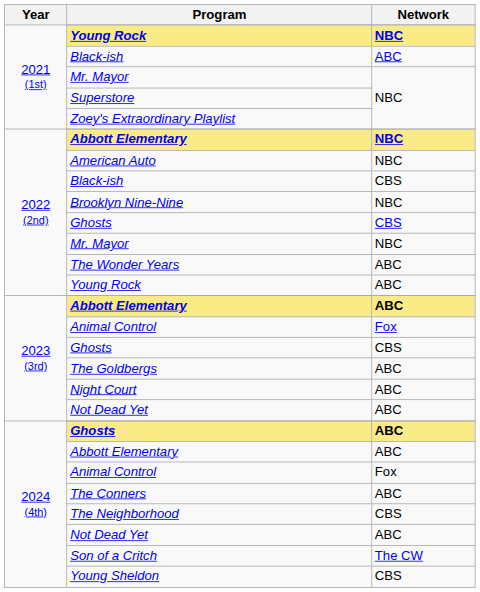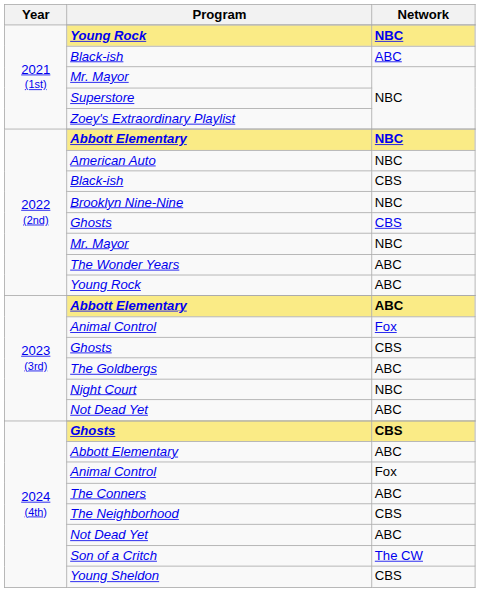Night Court | Network: ABC -> NBC
2024 (4th) / Ghosts | Network: ABC -> CBS
